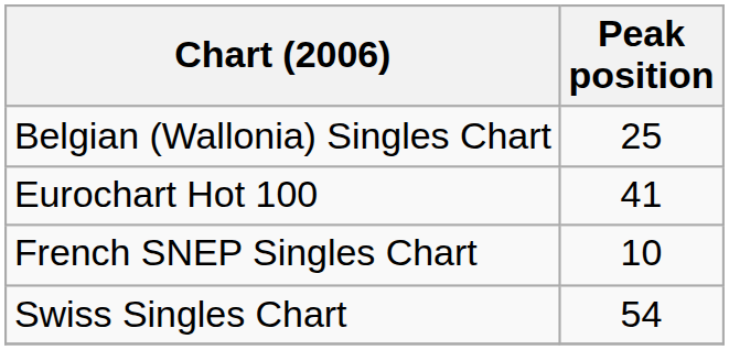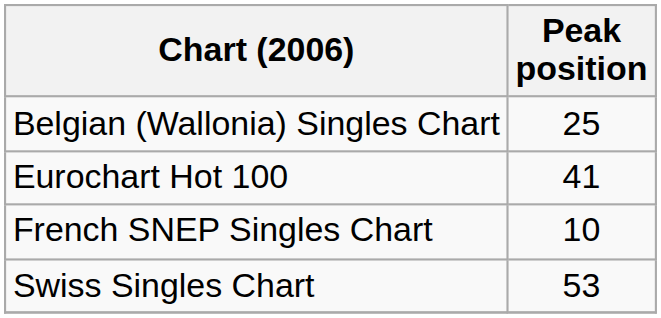Swiss Singles Chart | Peak position: 54 -> 53
